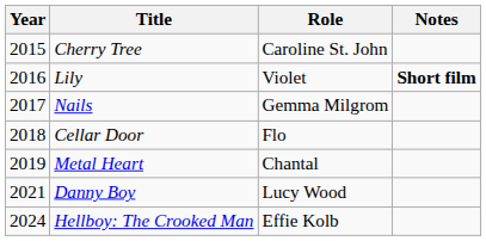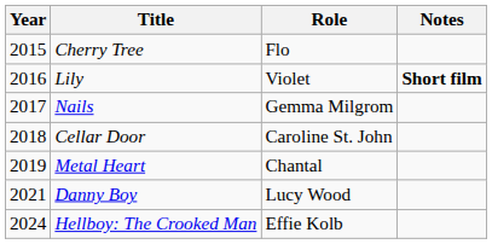Cherry Tree | Role: Caroline St. John -> Flo
Cellar Door | Role: Flo -> Caroline St. John
